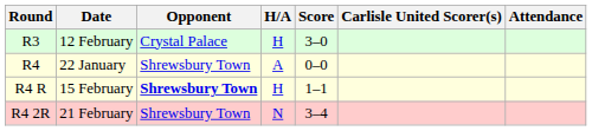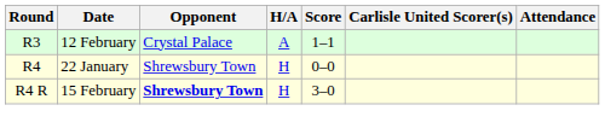R3 | H/A: H -> A
R3 | Score: 3–0 -> 1–1
R4 | H/A: A -> H
R4 R | Score: 1–1 -> 3–0
- row: R4 2R | 21 February | Shrewsbury Town | N | 3–4
